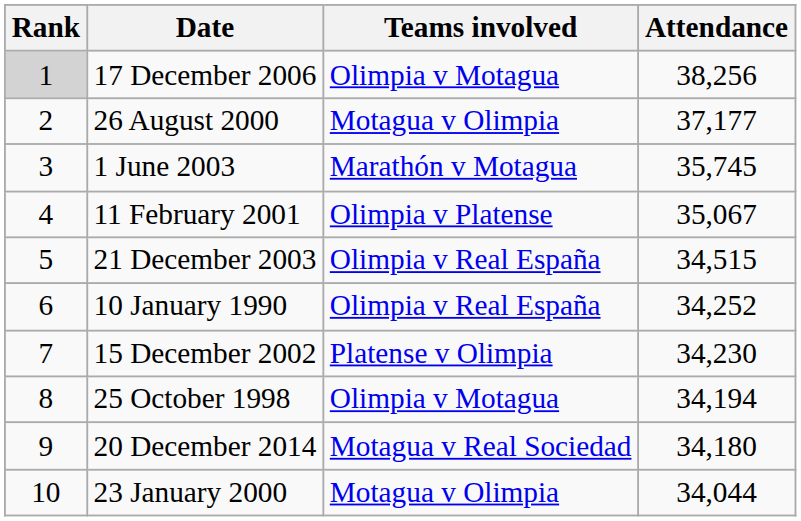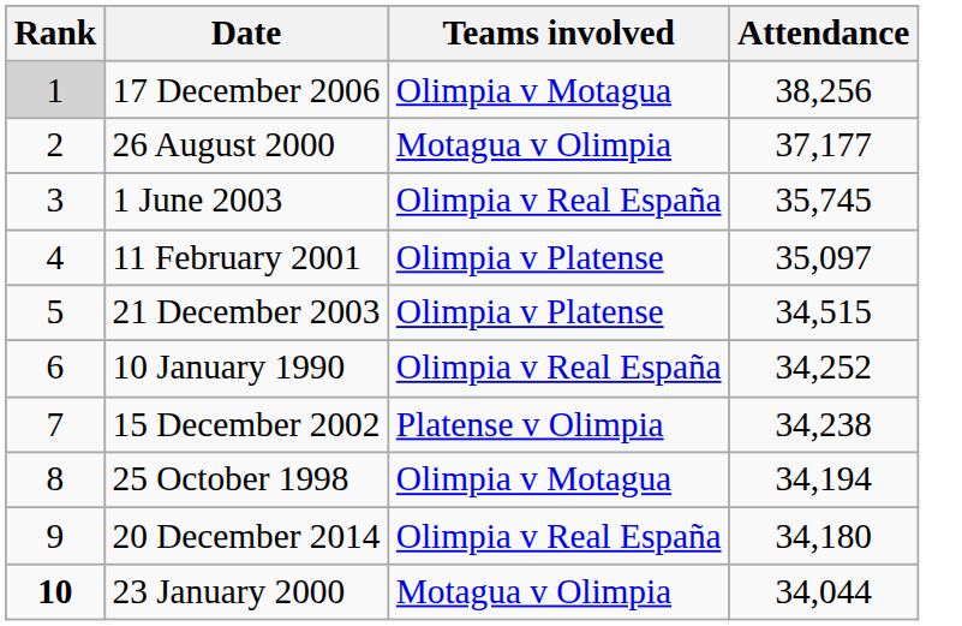1 June 2003 | Teams involved: Marathón v Motagua -> Olimpia v Real España
11 February 2001 | Attendance: 35,067 -> 35,097
21 December 2003 | Teams involved: Olimpia v Real España -> Olimpia v Platense
15 December 2002 | Attendance: 34,230 -> 34,238
20 December 2014 | Teams involved: Motagua v Real Sociedad -> Olimpia v Real España
23 January 2000 | Rank: normal -> bold
